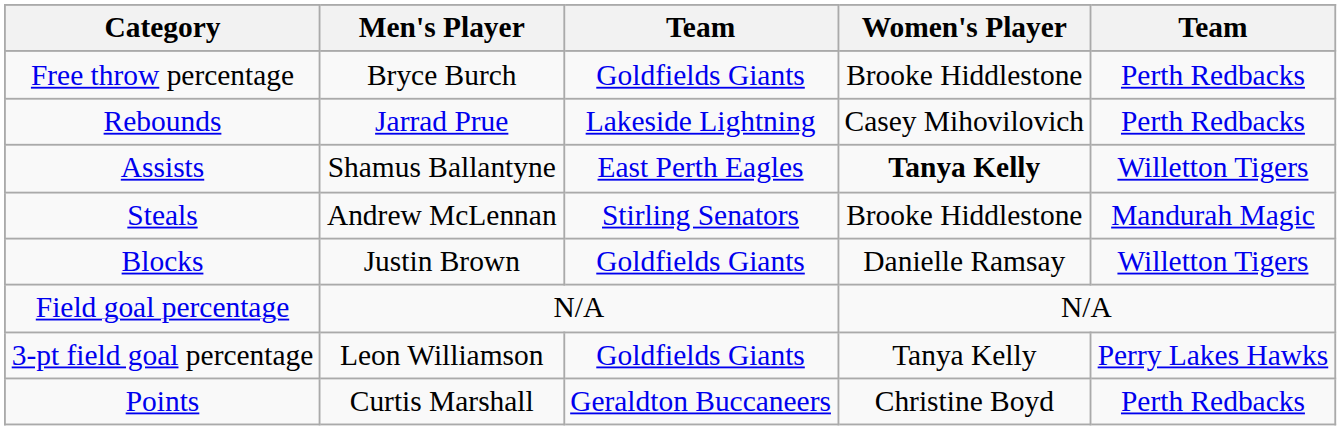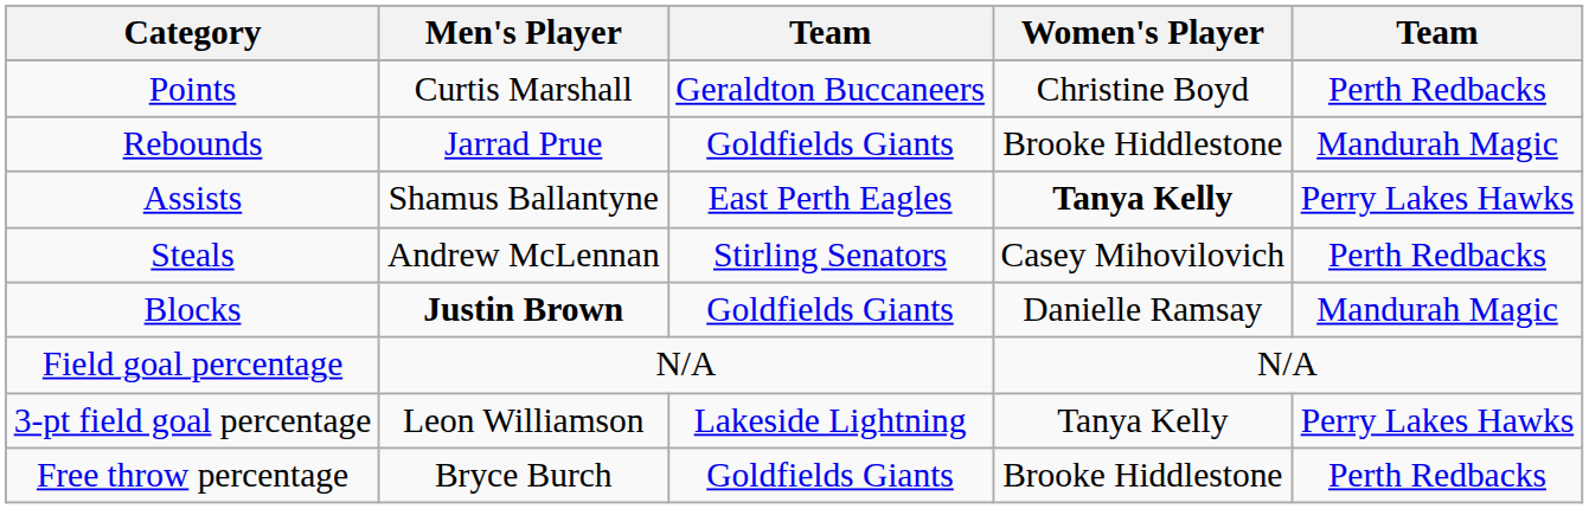rows swapped: Points <-> Free throw percentage
Rebounds | column 3: Lakeside Lightning -> Goldfields Giants
Rebounds | Women's Player: Casey Mihovilovich -> Brooke Hiddlestone
Rebounds | column 5: Perth Redbacks -> Mandurah Magic
Assists | column 5: Willetton Tigers -> Perry Lakes Hawks
Steals | Women's Player: Brooke Hiddlestone -> Casey Mihovilovich
Steals | column 5: Mandurah Magic -> Perth Redbacks
Blocks | Men's Player: normal -> bold
Blocks | column 5: Willetton Tigers -> Mandurah Magic
3-pt field goal percentage | column 3: Goldfields Giants -> Lakeside Lightning
